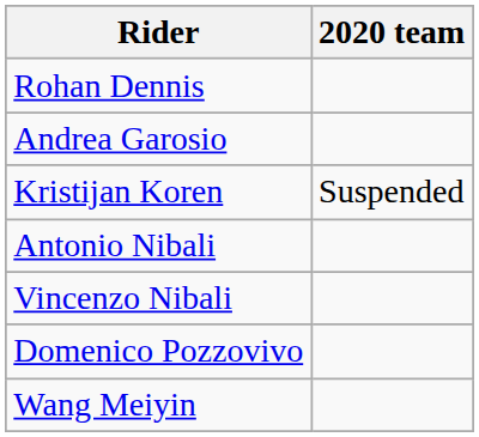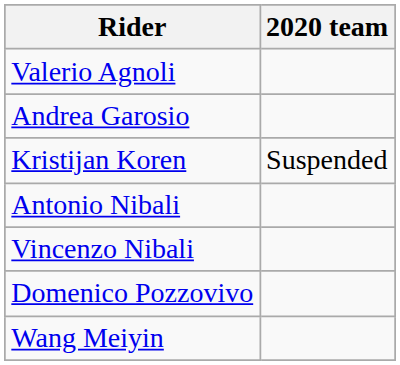+ row: Valerio Agnoli
- row: Rohan Dennis
